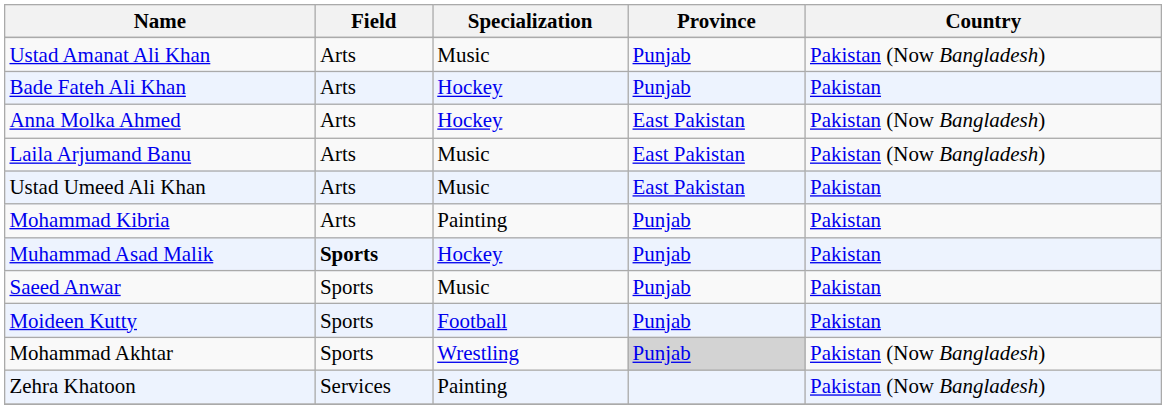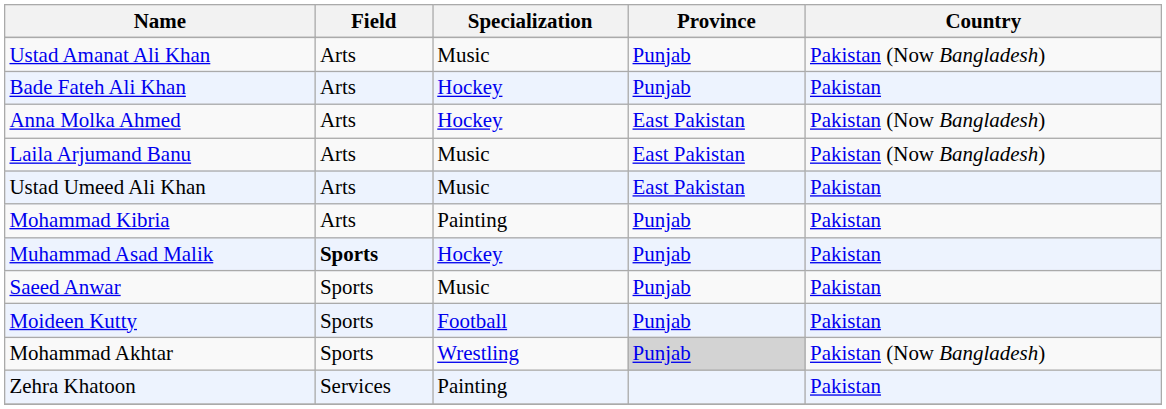Zehra Khatoon | Country: Pakistan (Now Bangladesh) -> Pakistan
